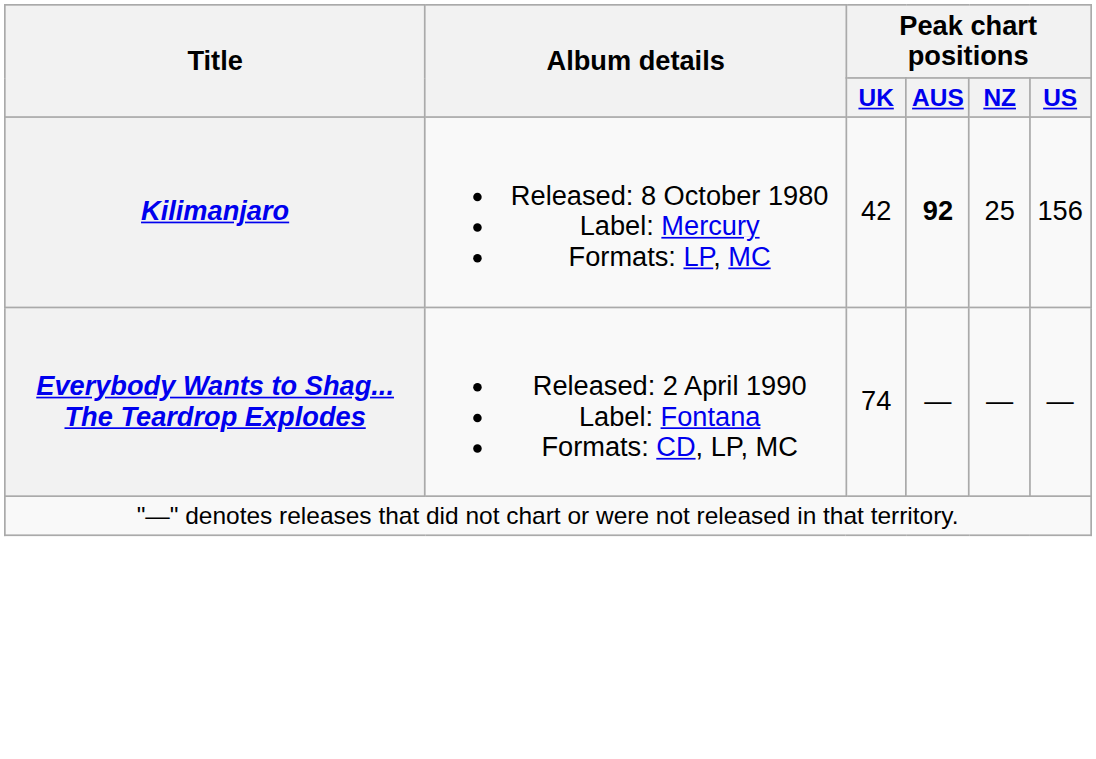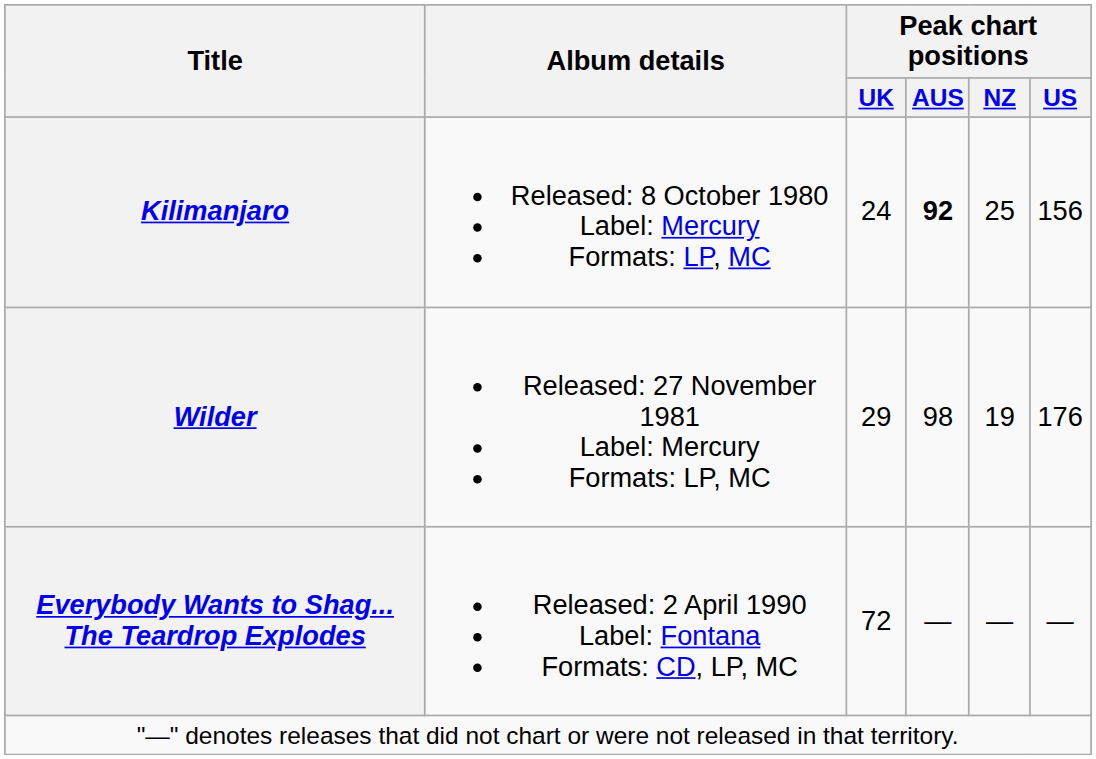Kilimanjaro | Peak chart positions / UK: 42 -> 24
+ row: Wilder | Released: 27 November 1981 Label: Mercury Formats: LP, MC | 29 | 98 | 19 | 176
Everybody Wants to Shag... The Teardrop Explodes | Peak chart positions / UK: 74 -> 72
